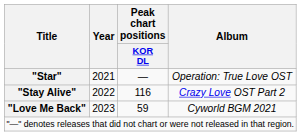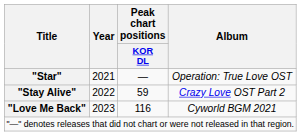"Stay Alive" | Peak chart positions / KOR DL: 116 -> 59
"Love Me Back" | Peak chart positions / KOR DL: 59 -> 116
